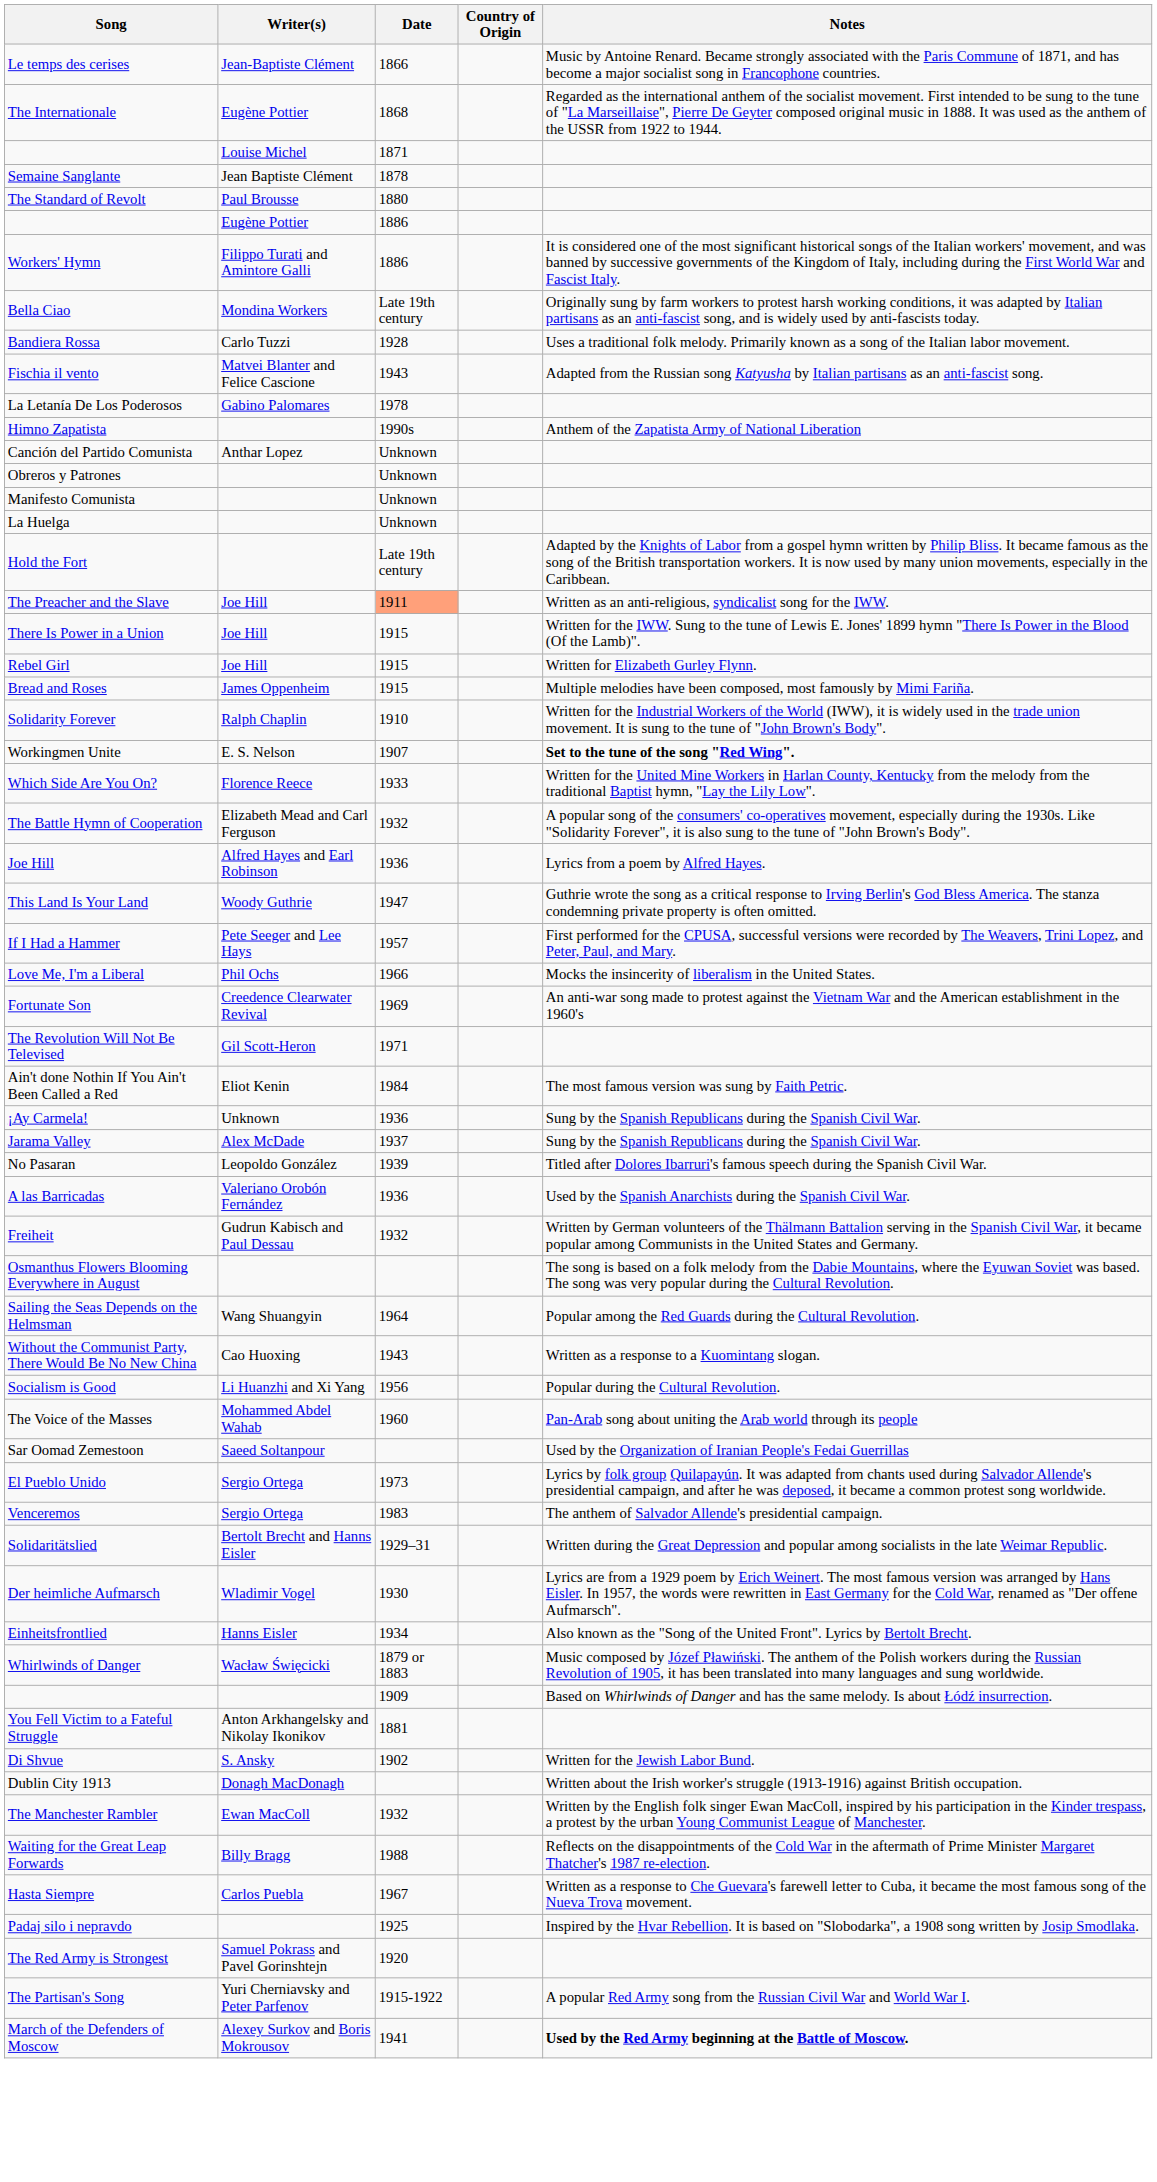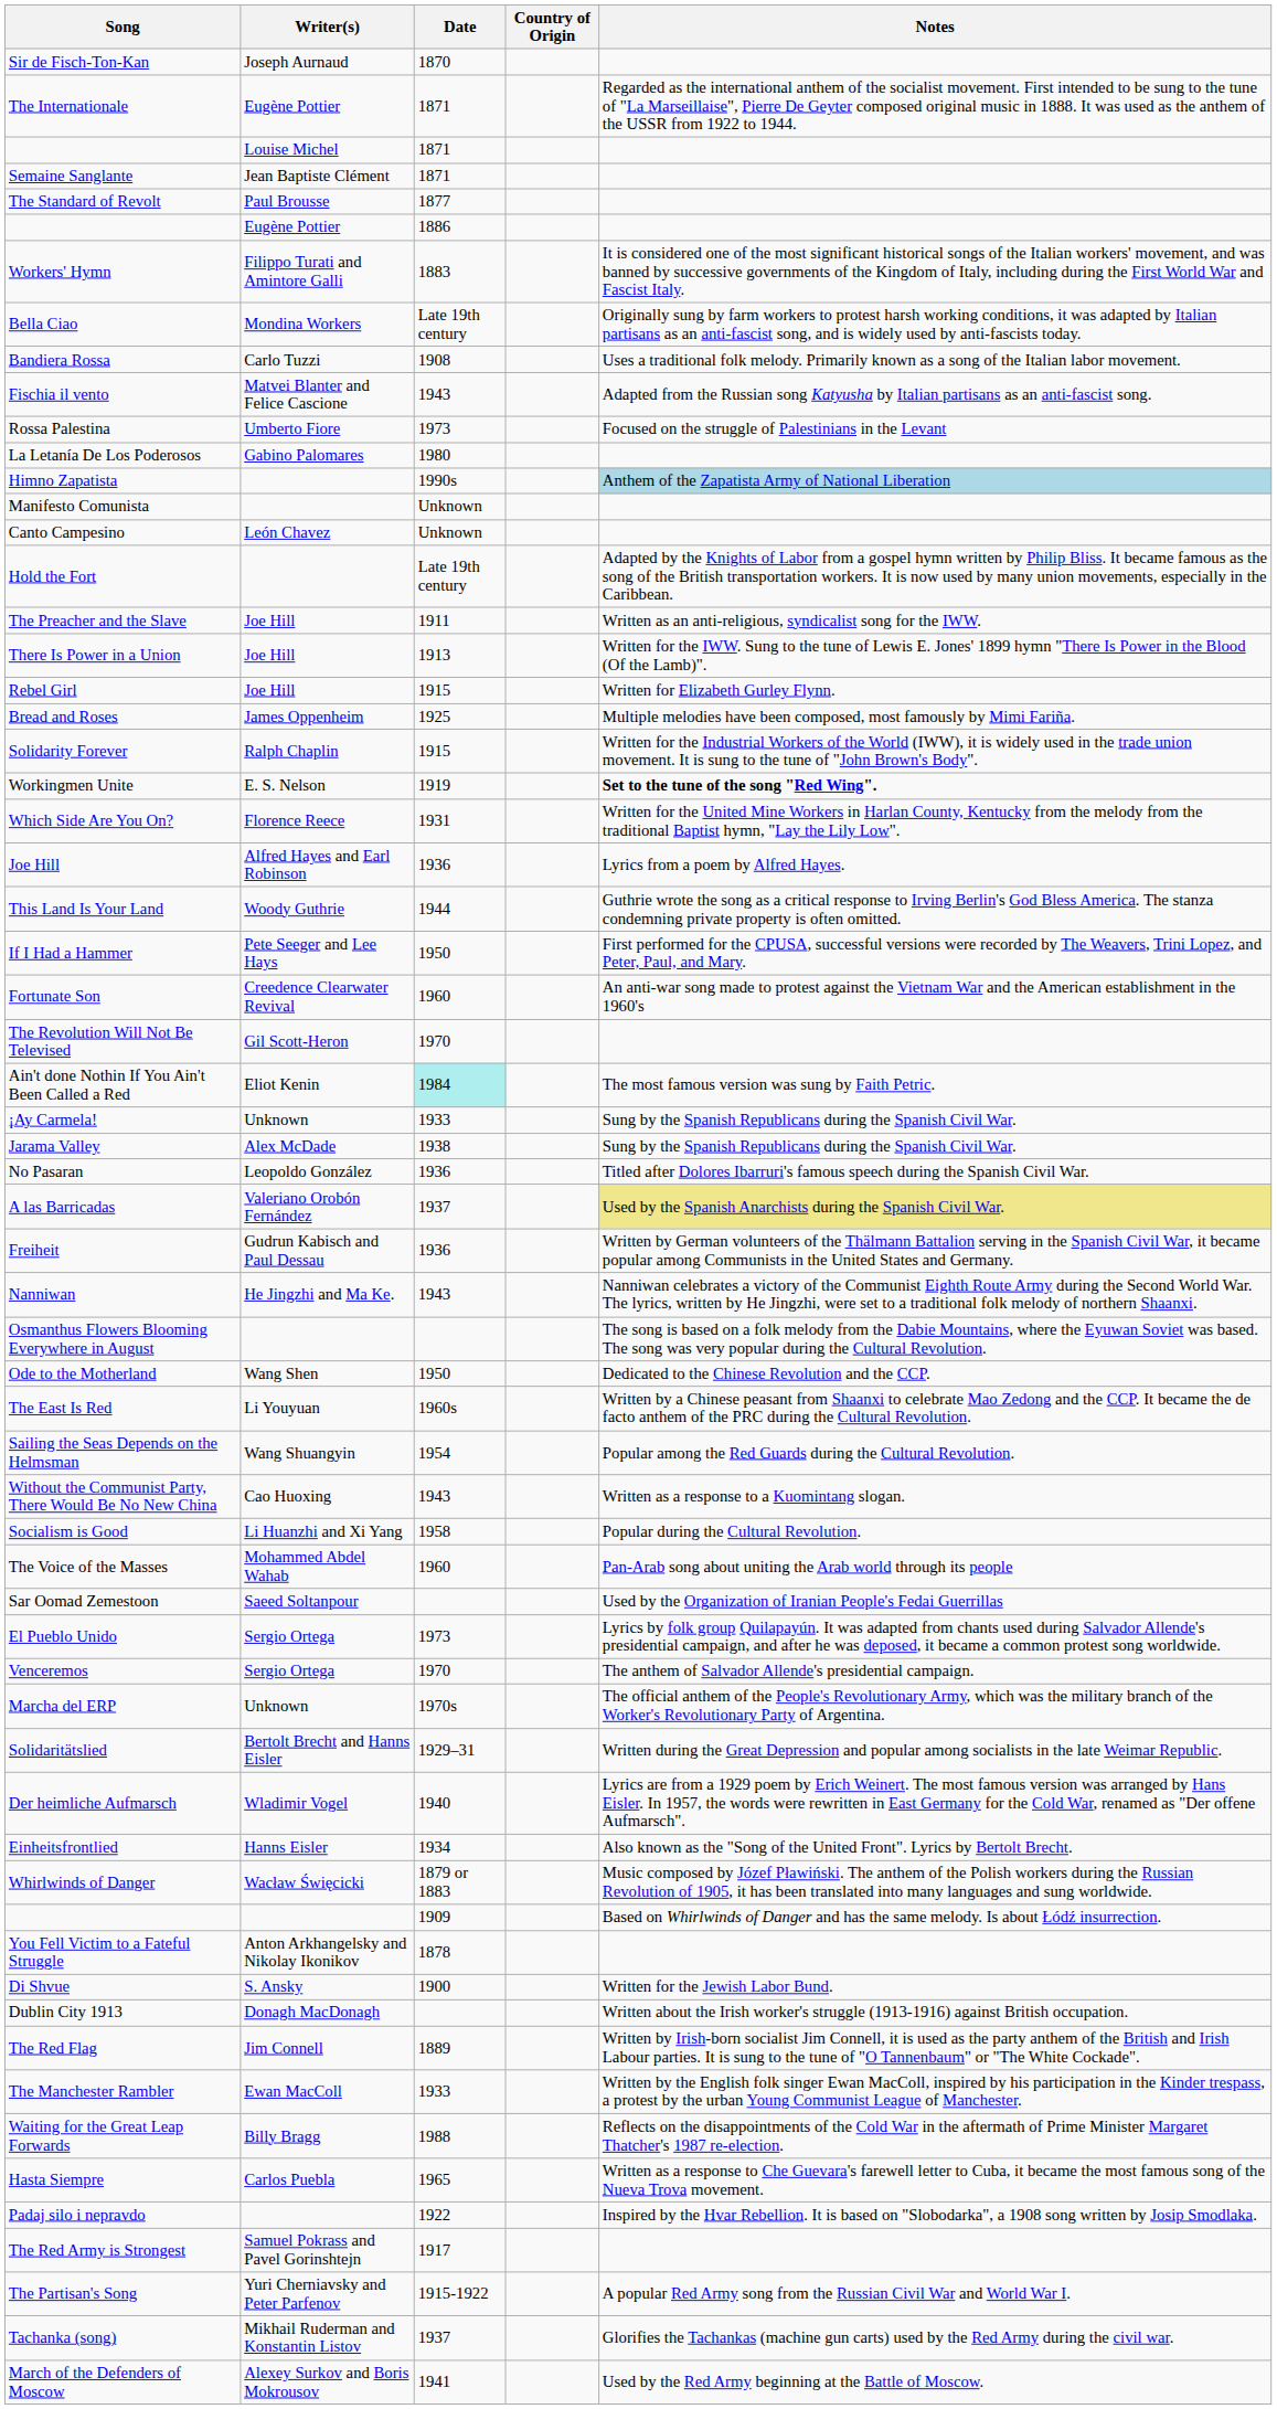- row: Le temps des cerises | Jean-Baptiste Clément | 1866 | Music by Antoine Renard. Became strongly associated with the Paris Commune of 1871, and has become a major socialist song in Francophone countries.
+ row: Sir de Fisch-Ton-Kan | Joseph Aurnaud | 1870
The Internationale | Date: 1868 -> 1871
Semaine Sanglante | Date: 1878 -> 1871
The Standard of Revolt | Date: 1880 -> 1877
Workers' Hymn | Date: 1886 -> 1883
Bandiera Rossa | Date: 1928 -> 1908
+ row: Rossa Palestina | Umberto Fiore | 1973 | Focused on the struggle of Palestinians in the Levant
La Letanía De Los Poderosos | Date: 1978 -> 1980
Himno Zapatista | Notes: no background -> lightblue background
- row: Canción del Partido Comunista | Anthar Lopez | Unknown
- row: Obreros y Patrones | Unknown
+ row: Canto Campesino | León Chavez | Unknown
- row: La Huelga | Unknown
The Preacher and the Slave | Date: lightsalmon background -> no background
There Is Power in a Union | Date: 1915 -> 1913
Bread and Roses | Date: 1915 -> 1925
Solidarity Forever | Date: 1910 -> 1915
Workingmen Unite | Date: 1907 -> 1919
Which Side Are You On? | Date: 1933 -> 1931
- row: The Battle Hymn of Cooperation | Elizabeth Mead and Carl Ferguson | 1932 | A popular song of the consumers' co-operatives movement, especially during the 1930s. Like "Solidarity Forever", it is also sung to the tune of "John Brown's Body".
This Land Is Your Land | Date: 1947 -> 1944
If I Had a Hammer | Date: 1957 -> 1950
- row: Love Me, I'm a Liberal | Phil Ochs | 1966 | Mocks the insincerity of liberalism in the United States.
Fortunate Son | Date: 1969 -> 1960
The Revolution Will Not Be Televised | Date: 1971 -> 1970
Ain't done Nothin If You Ain't Been Called a Red | Date: no background -> paleturquoise background
¡Ay Carmela! | Date: 1936 -> 1933
Jarama Valley | Date: 1937 -> 1938
No Pasaran | Date: 1939 -> 1936
A las Barricadas | Date: 1936 -> 1937
A las Barricadas | Notes: no background -> khaki background
Freiheit | Date: 1932 -> 1936
+ row: Nanniwan | He Jingzhi and Ma Ke. | 1943 | Nanniwan celebrates a victory of the Communist Eighth Route Army during the Second World War. The lyrics, written by He Jingzhi, were set to a traditional folk melody of northern Shaanxi.
+ row: Ode to the Motherland | Wang Shen | 1950 | Dedicated to the Chinese Revolution and the CCP.
+ row: The East Is Red | Li Youyuan | 1960s | Written by a Chinese peasant from Shaanxi to celebrate Mao Zedong and the CCP. It became the de facto anthem of the PRC during the Cultural Revolution.
Sailing the Seas Depends on the Helmsman | Date: 1964 -> 1954
Socialism is Good | Date: 1956 -> 1958
Venceremos | Date: 1983 -> 1970
+ row: Marcha del ERP | Unknown | 1970s | The official anthem of the People's Revolutionary Army, which was the military branch of the Worker's Revolutionary Party of Argentina.
Der heimliche Aufmarsch | Date: 1930 -> 1940
You Fell Victim to a Fateful Struggle | Date: 1881 -> 1878
Di Shvue | Date: 1902 -> 1900
+ row: The Red Flag | Jim Connell | 1889 | Written by Irish-born socialist Jim Connell, it is used as the party anthem of the British and Irish Labour parties. It is sung to the tune of "O Tannenbaum" or "The White Cockade".
The Manchester Rambler | Date: 1932 -> 1933
Hasta Siempre | Date: 1967 -> 1965
Padaj silo i nepravdo | Date: 1925 -> 1922
The Red Army is Strongest | Date: 1920 -> 1917
+ row: Tachanka (song) | Mikhail Ruderman and Konstantin Listov | 1937 | Glorifies the Tachankas (machine gun carts) used by the Red Army during the civil war.
March of the Defenders of Moscow | Notes: bold -> normal
